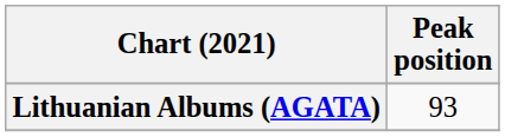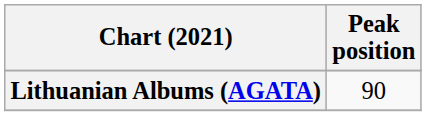Lithuanian Albums (AGATA) | Peak position: 93 -> 90
